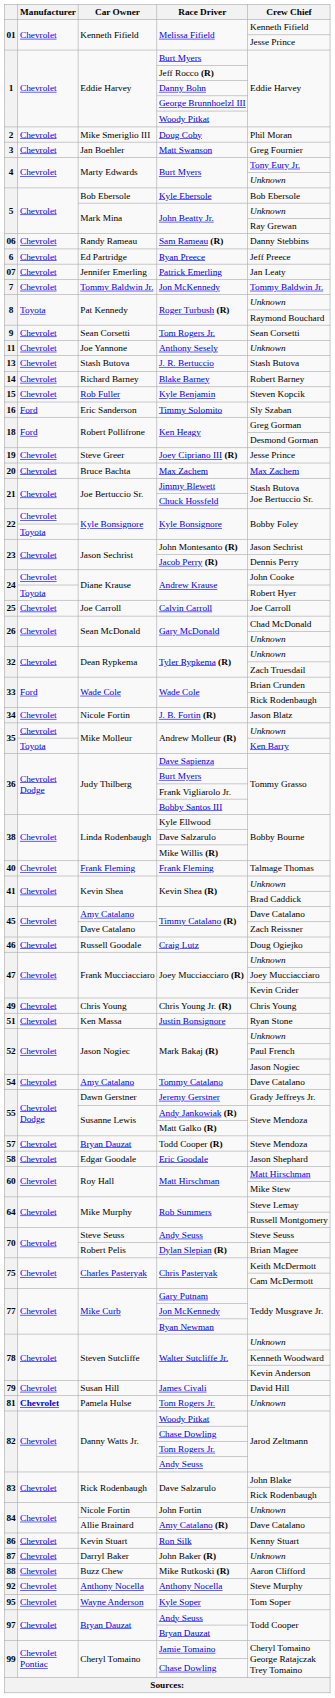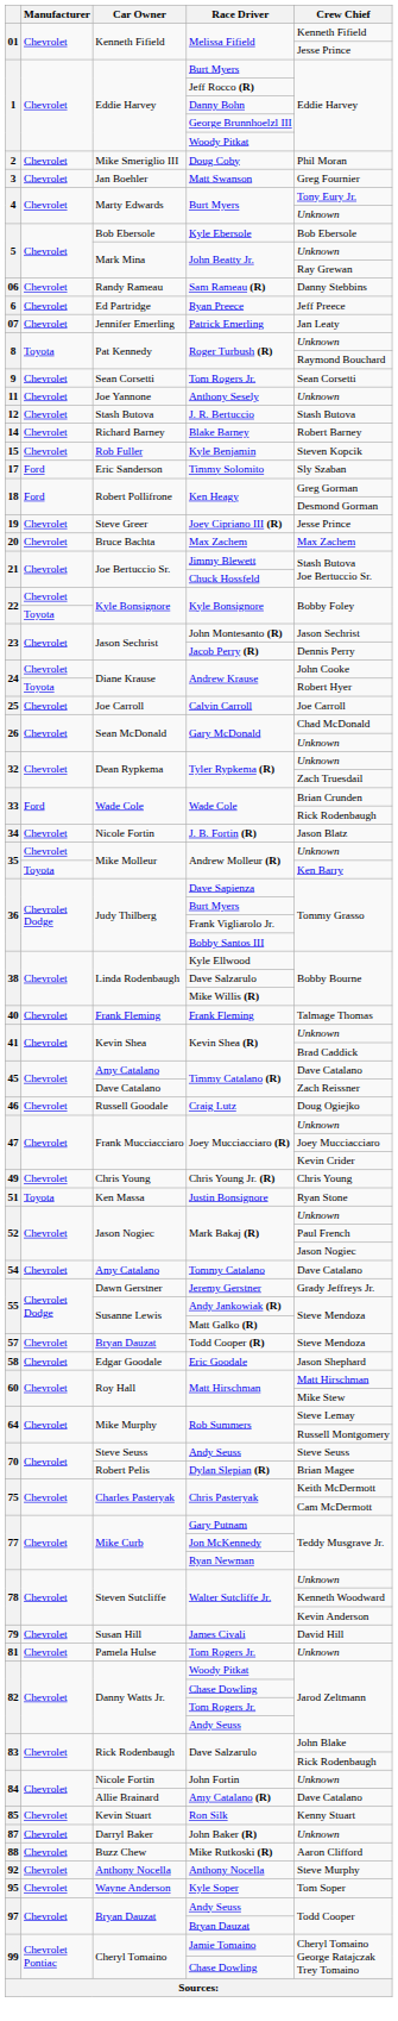- row: 7 | Chevrolet | Tommy Baldwin Jr. | Jon McKennedy | Tommy Baldwin Jr.
J. R. Bertuccio | column 1: 13 -> 12
Timmy Solomito | column 1: 16 -> 17
Justin Bonsignore | Manufacturer: Chevrolet -> Toyota
Pamela Hulse / Tom Rogers Jr. | Manufacturer: bold -> normal
Ron Silk | column 1: 86 -> 85
